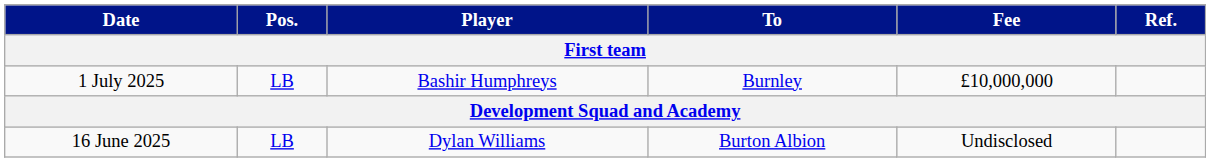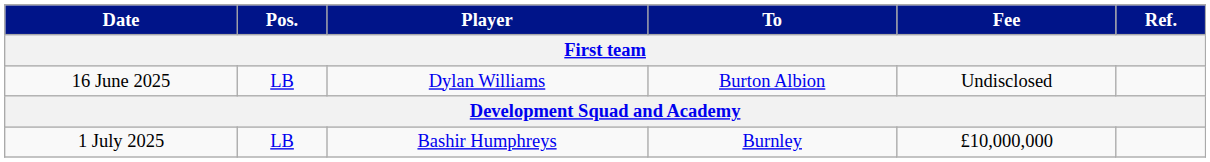rows swapped: 1 July 2025 <-> 16 June 2025
